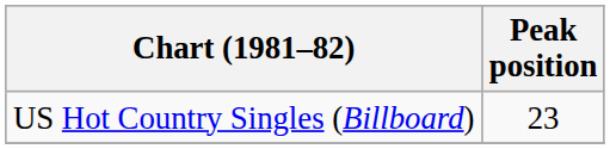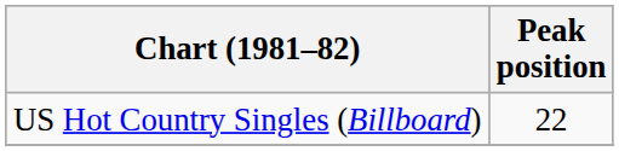US Hot Country Singles (Billboard) | Peak position: 23 -> 22
